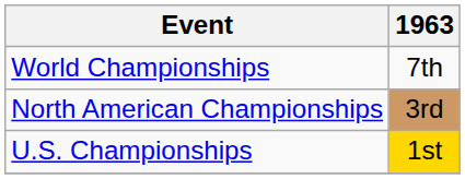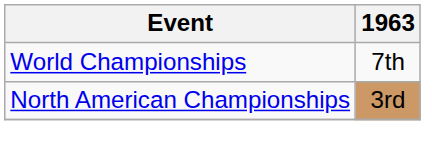- row: U.S. Championships | 1st
